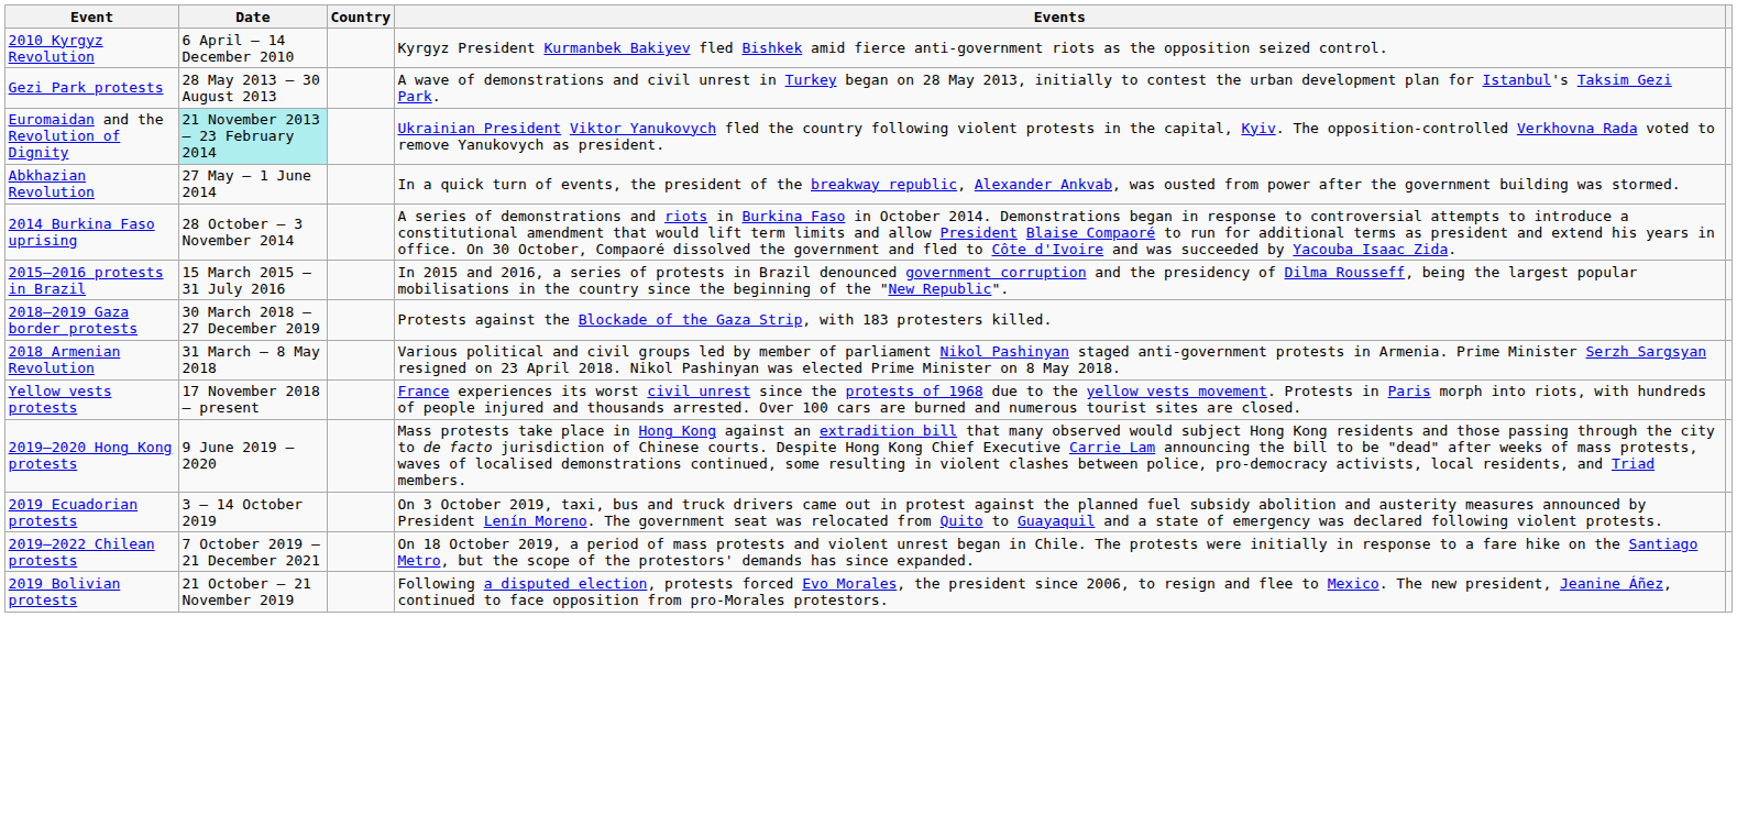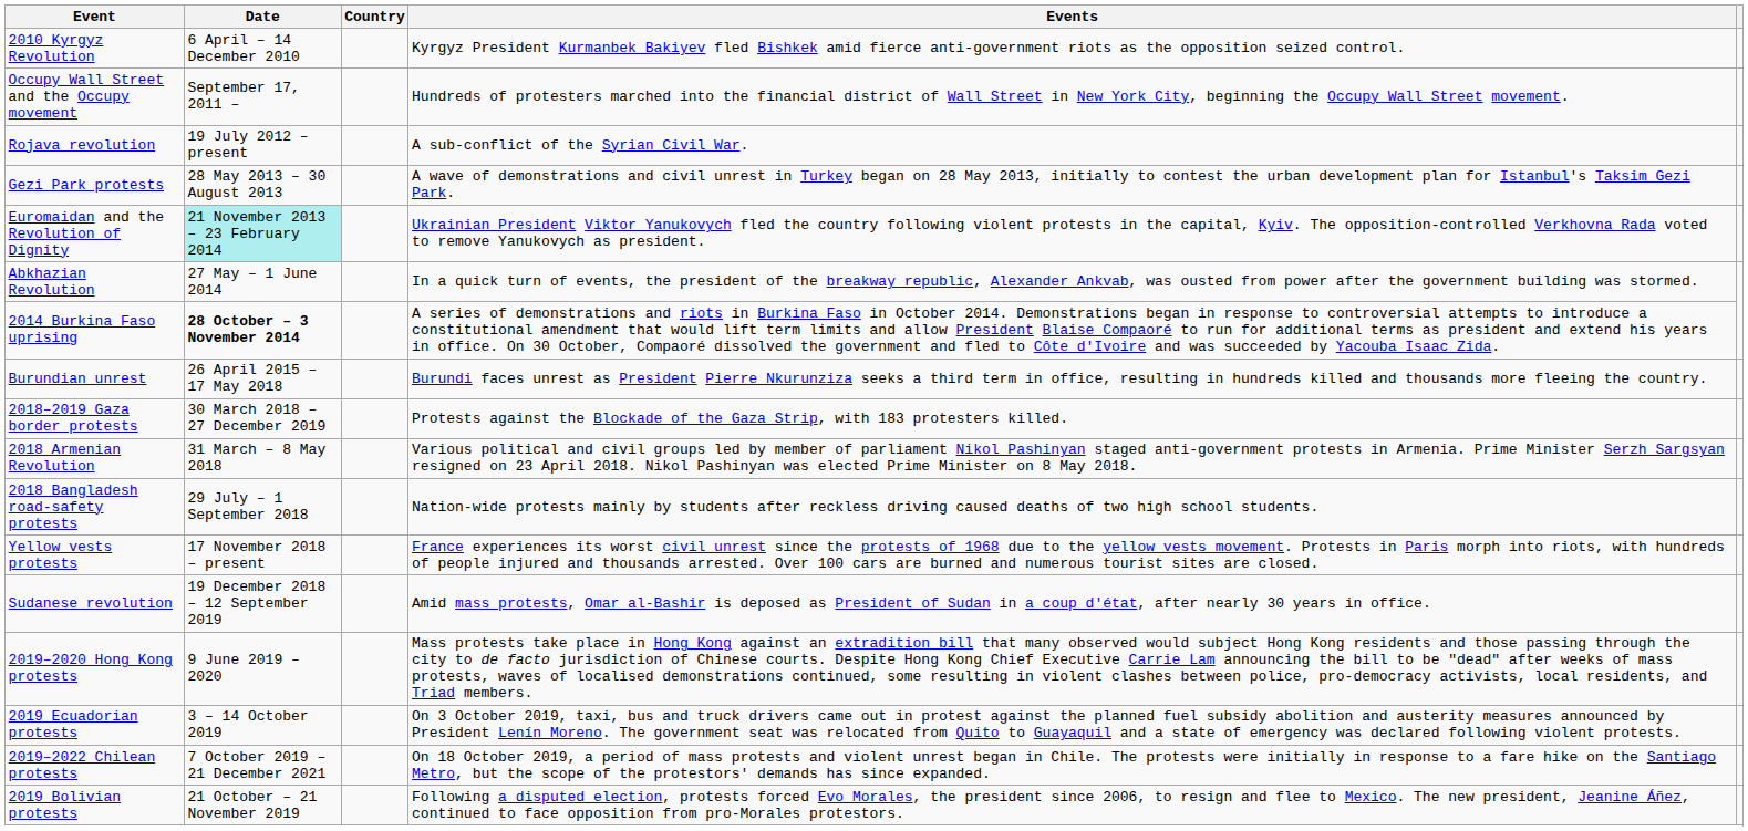+ row: Occupy Wall Street and the Occupy movement | September 17, 2011 – | Hundreds of protesters marched into the financial district of Wall Street in New York City, beginning the Occupy Wall Street movement.
+ row: Rojava revolution | 19 July 2012 – present | A sub-conflict of the Syrian Civil War.
2014 Burkina Faso uprising | Date: normal -> bold
- row: 2015–2016 protests in Brazil | 15 March 2015 – 31 July 2016 | In 2015 and 2016, a series of protests in Brazil denounced government corruption and the presidency of Dilma Rousseff, being the largest popular mobilisations in the country since the beginning of the "New Republic".
+ row: Burundian unrest | 26 April 2015 – 17 May 2018 | Burundi faces unrest as President Pierre Nkurunziza seeks a third term in office, resulting in hundreds killed and thousands more fleeing the country.
+ row: 2018 Bangladesh road-safety protests | 29 July – 1 September 2018 | Nation-wide protests mainly by students after reckless driving caused deaths of two high school students.
+ row: Sudanese revolution | 19 December 2018 – 12 September 2019 | Amid mass protests, Omar al-Bashir is deposed as President of Sudan in a coup d'état, after nearly 30 years in office.
